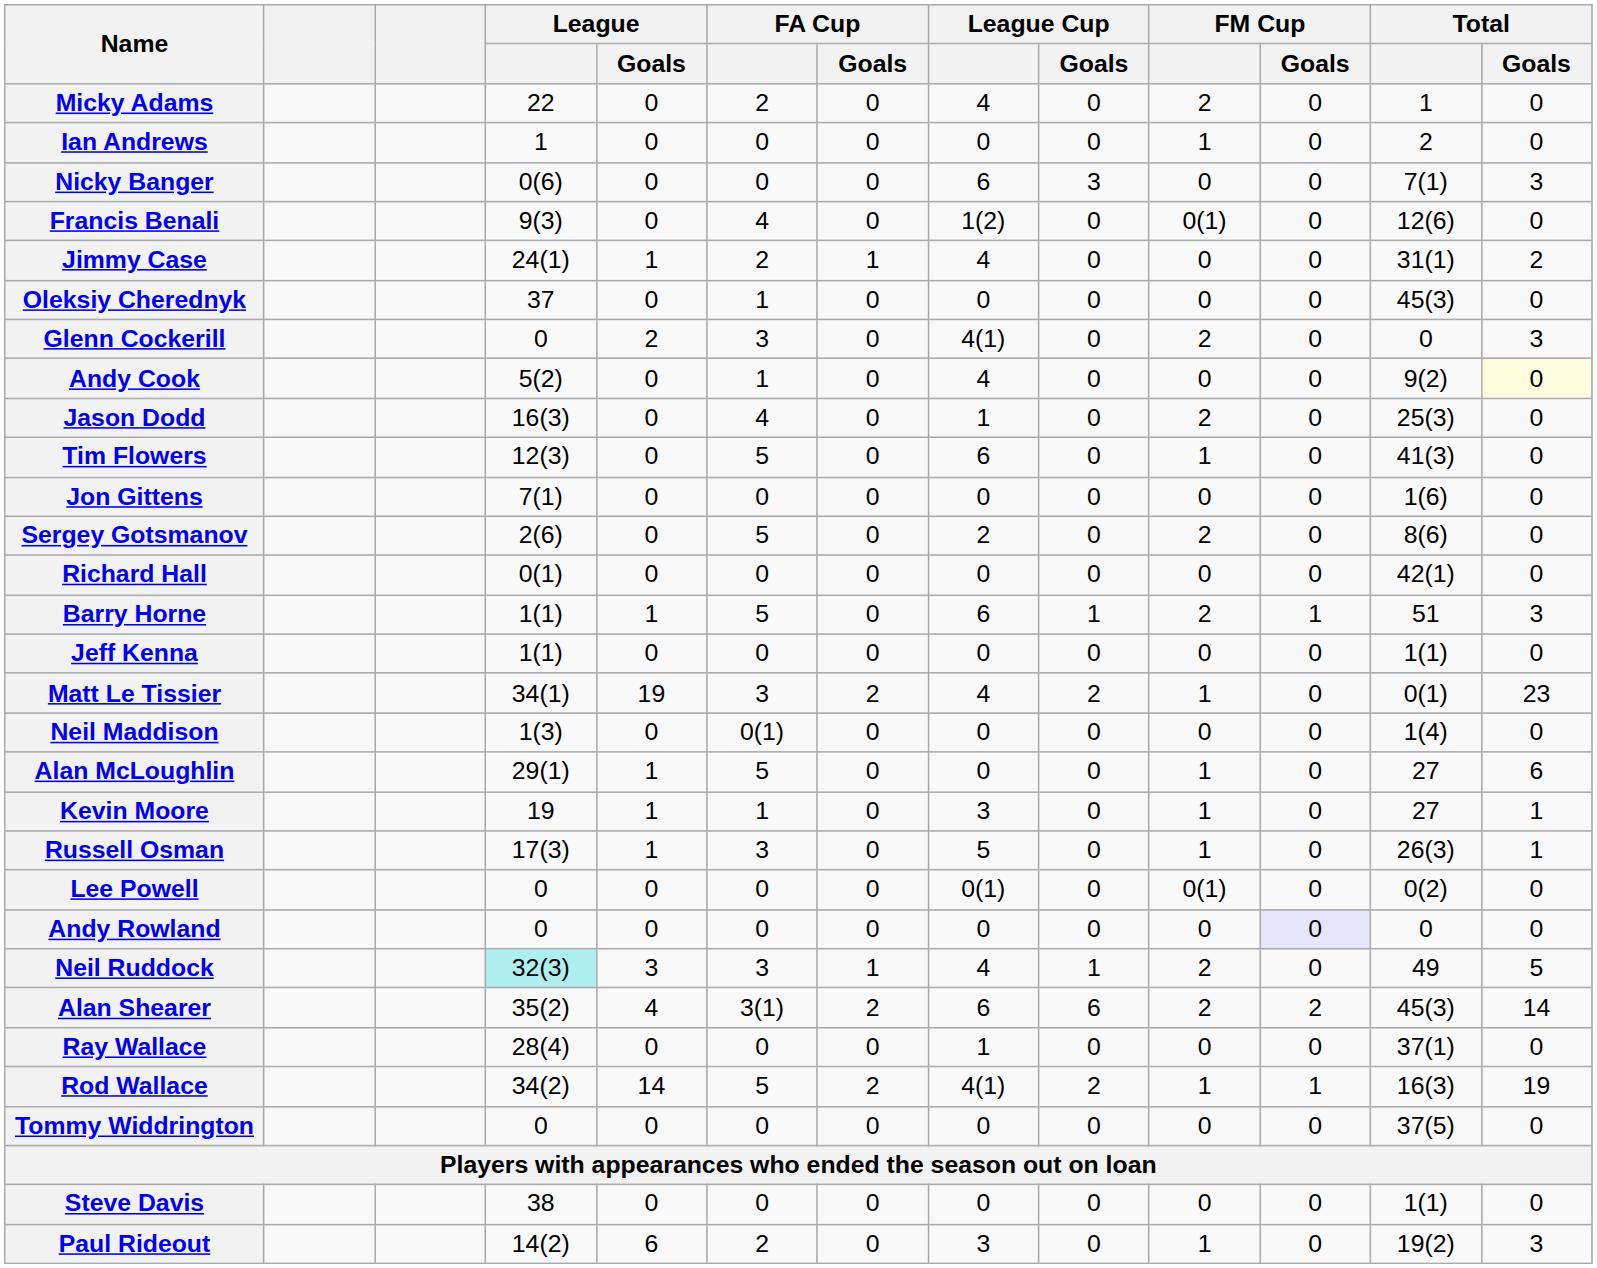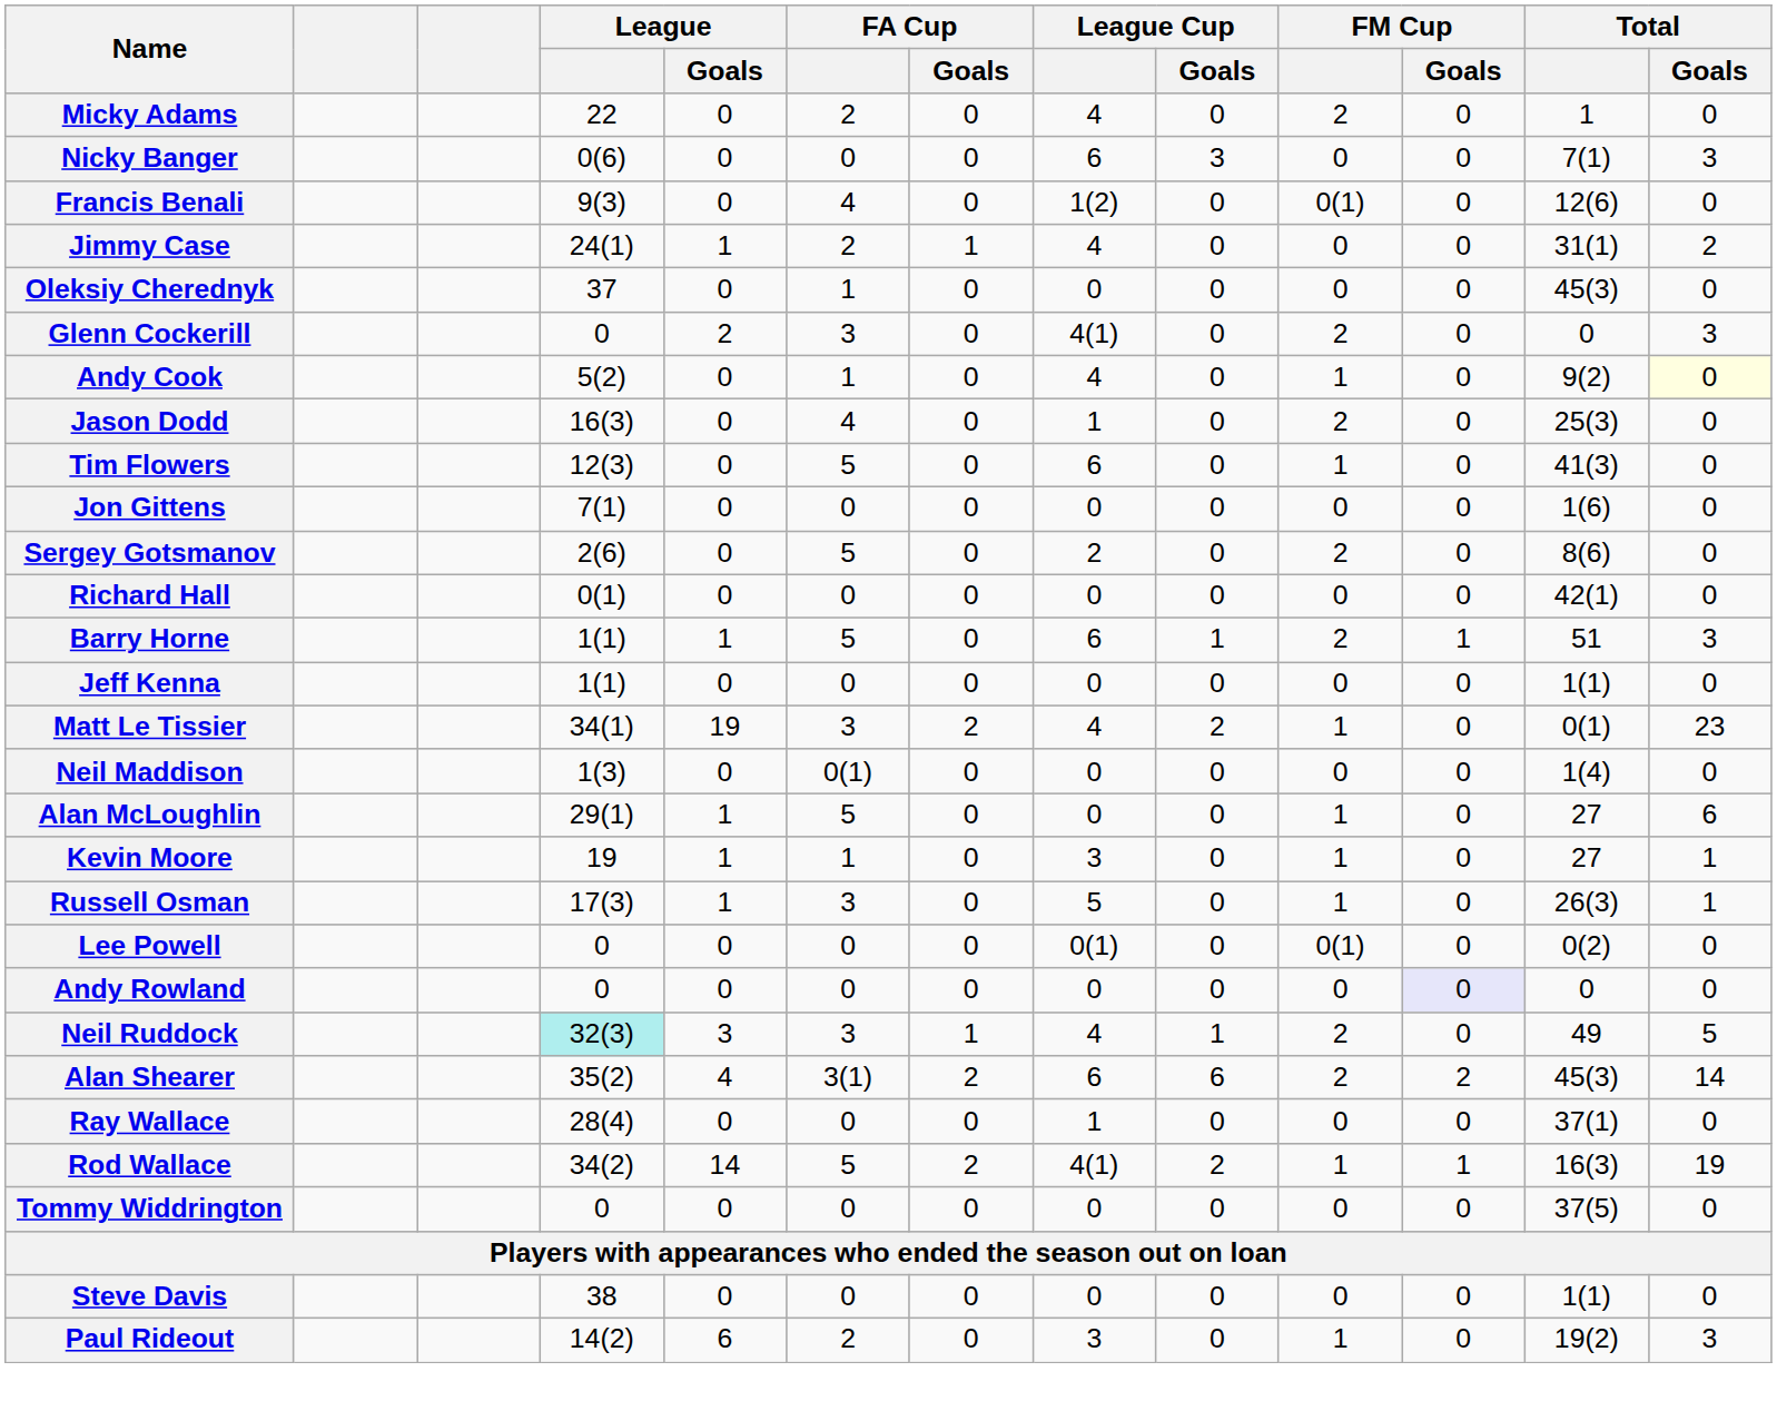- row: Ian Andrews | 1 | 0 | 0 | 0 | 0 | 0 | 1 | 0 | 2 | 0
Andy Cook | FM Cup: 0 -> 1
